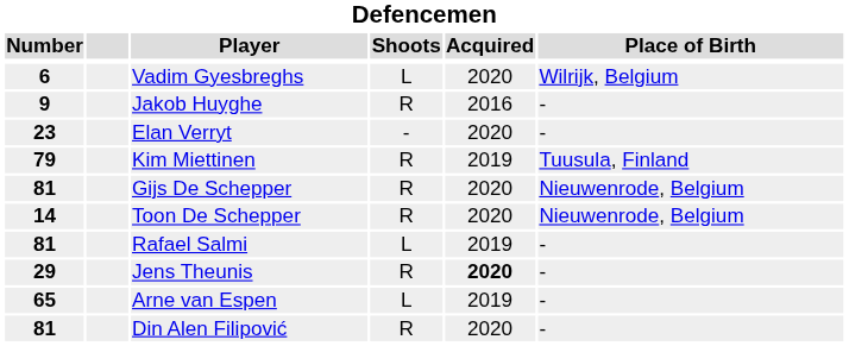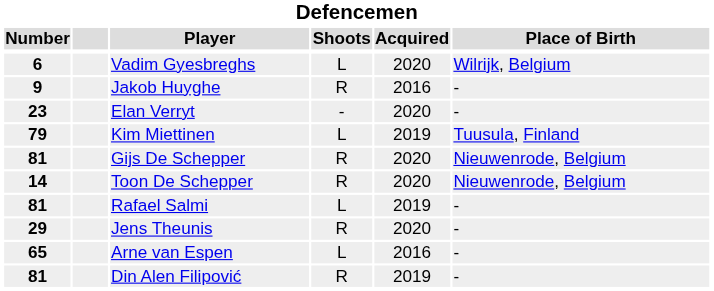Kim Miettinen | Shoots: R -> L
Jens Theunis | Acquired: bold -> normal
Arne van Espen | Acquired: 2019 -> 2016
Din Alen Filipović | Acquired: 2020 -> 2019
